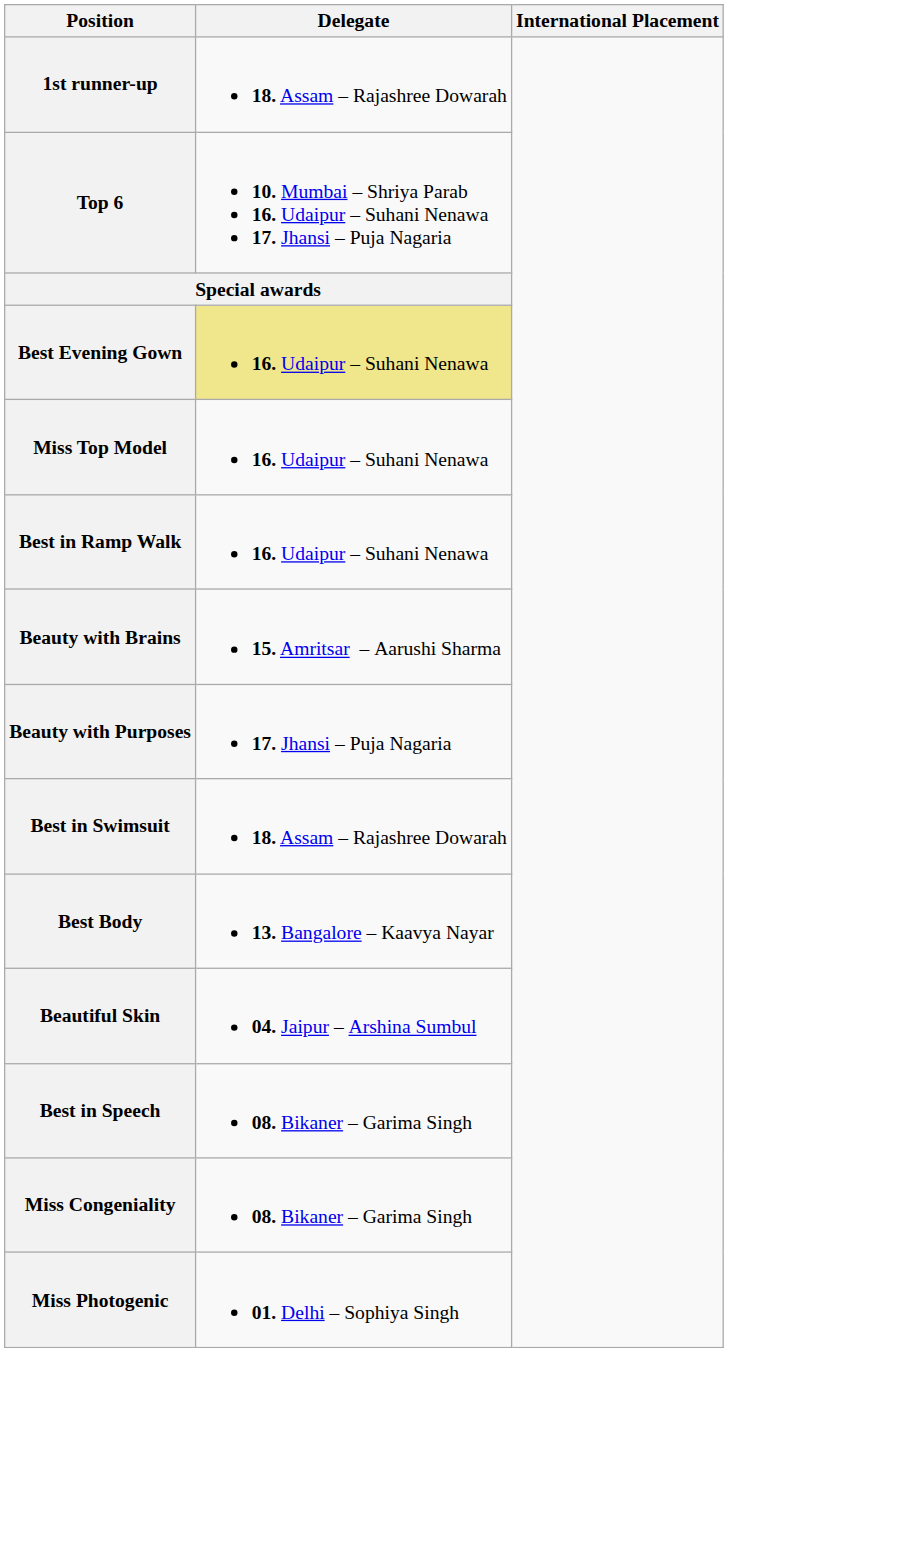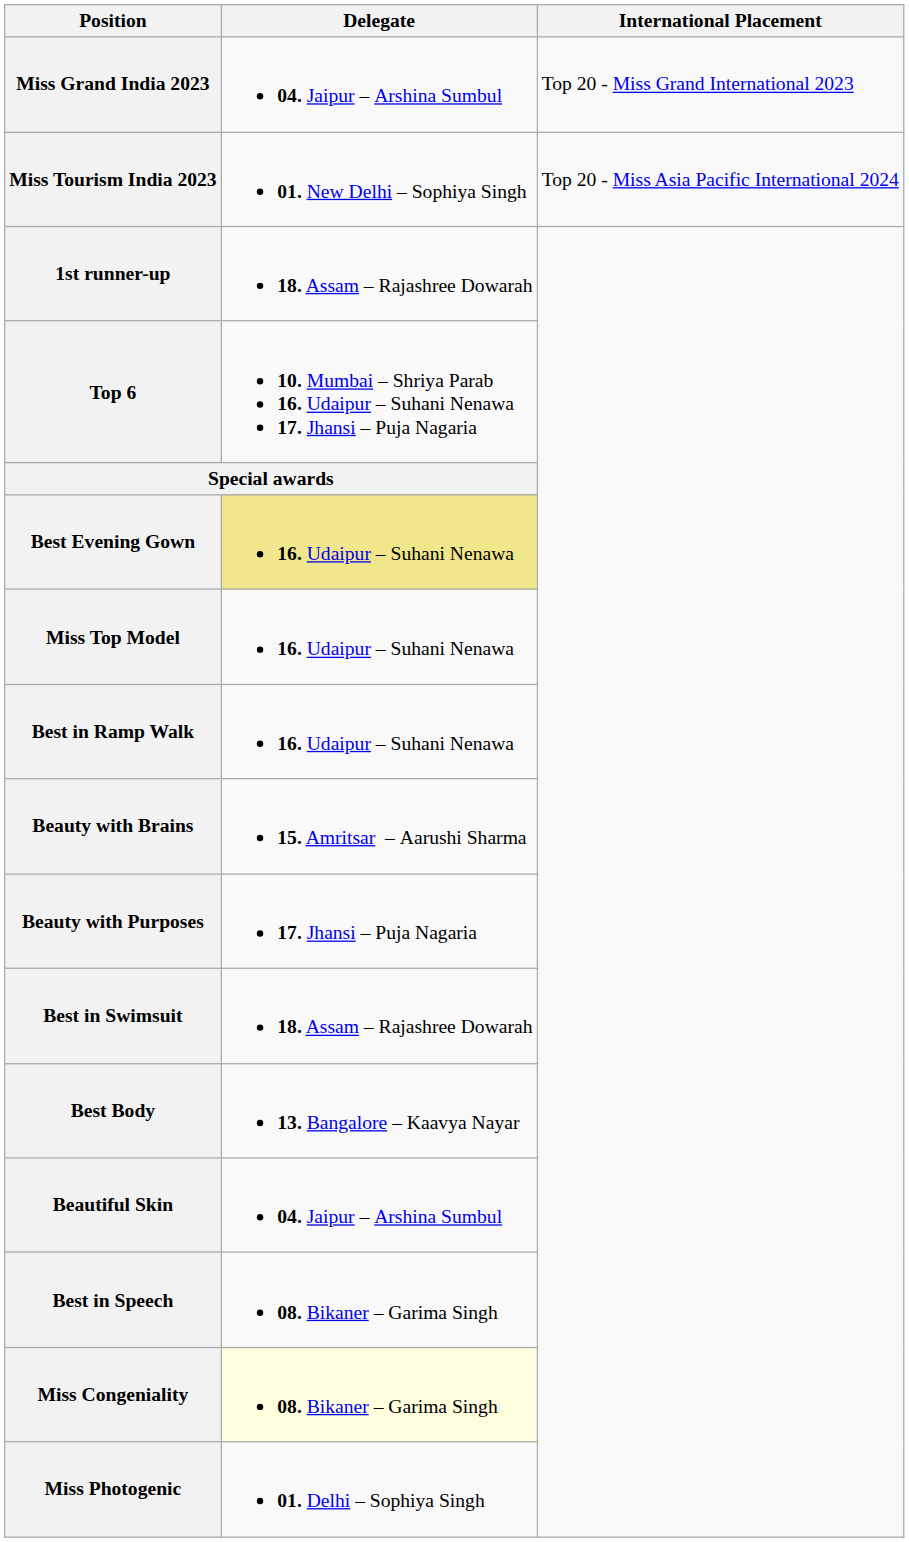+ row: Miss Grand India 2023 | 04. Jaipur – Arshina Sumbul | Top 20 - Miss Grand International 2023
+ row: Miss Tourism India 2023 | 01. New Delhi – Sophiya Singh | Top 20 - Miss Asia Pacific International 2024
Miss Congeniality | Delegate: no background -> lightyellow background
